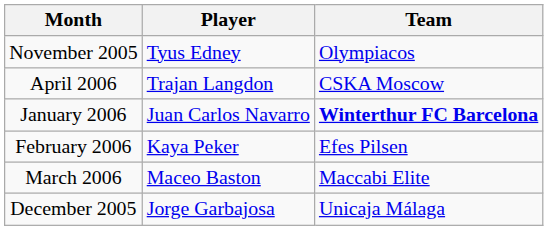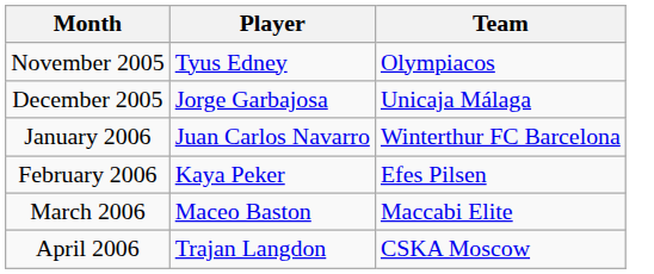rows swapped: December 2005 <-> April 2006
January 2006 | Team: bold -> normal
